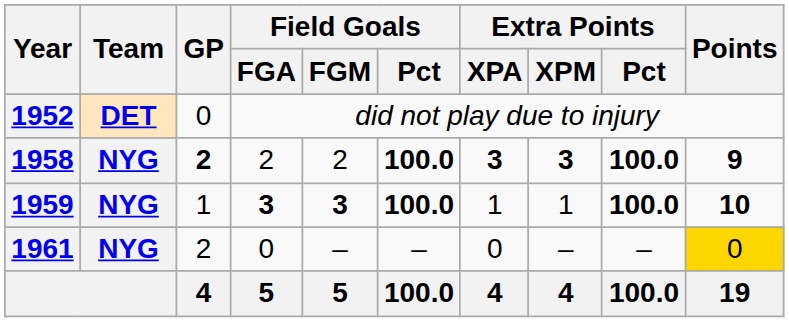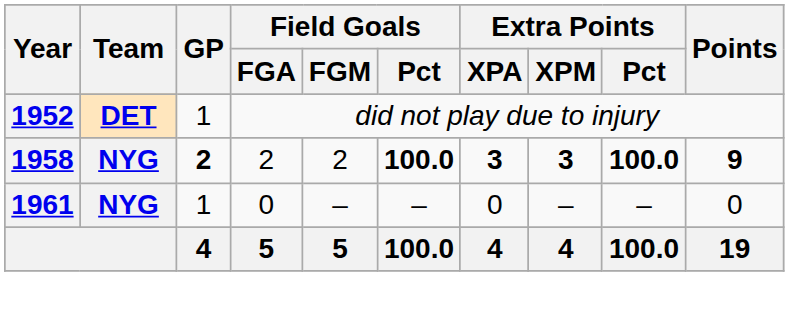1952 | GP: 0 -> 1
- row: 1959 | NYG | 1 | 3 | 3 | 100.0 | 1 | 1 | 100.0 | 10
1961 | GP: 2 -> 1
1961 | Points: gold background -> no background
